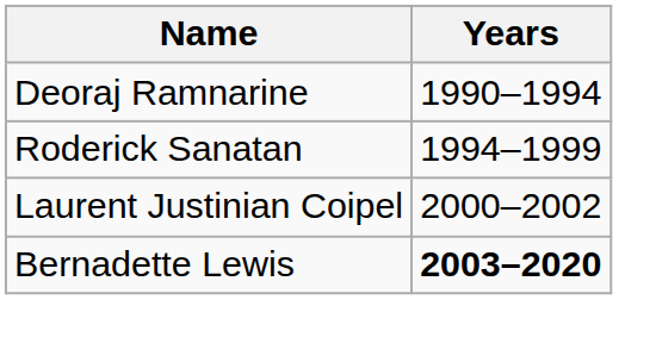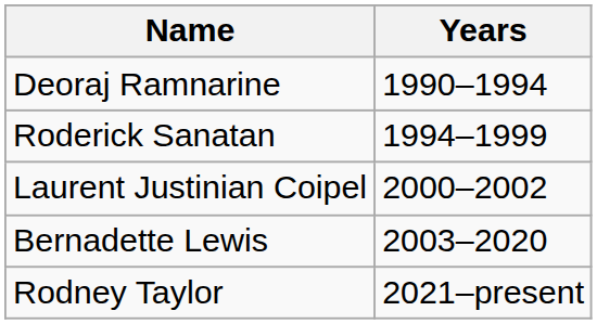Bernadette Lewis | Years: bold -> normal
+ row: Rodney Taylor | 2021–present
